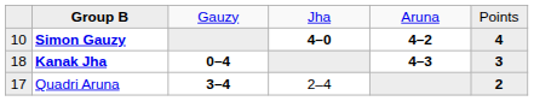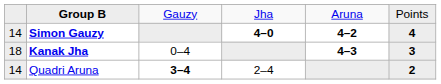Simon Gauzy | column 1: 10 -> 14
Kanak Jha | column 3: bold -> normal
Quadri Aruna | column 1: 17 -> 14
